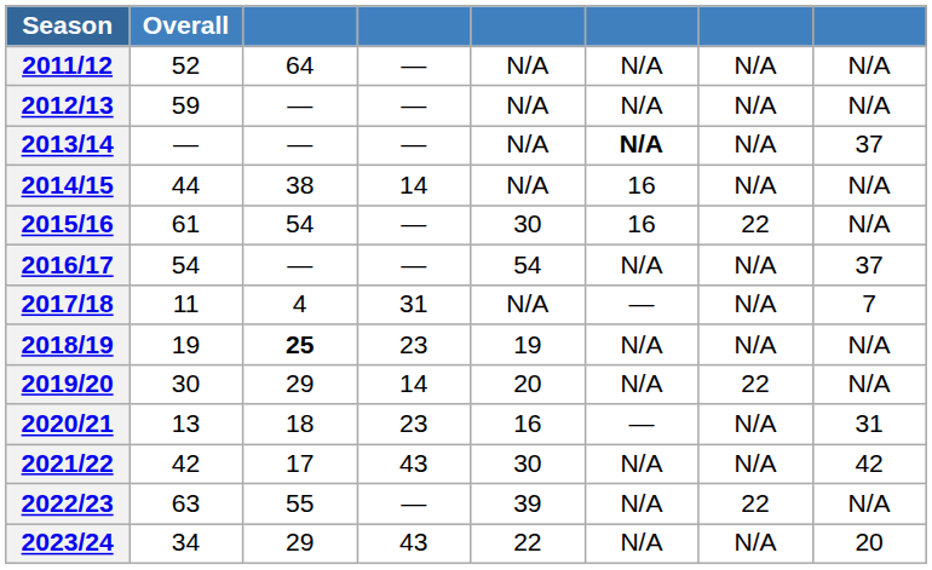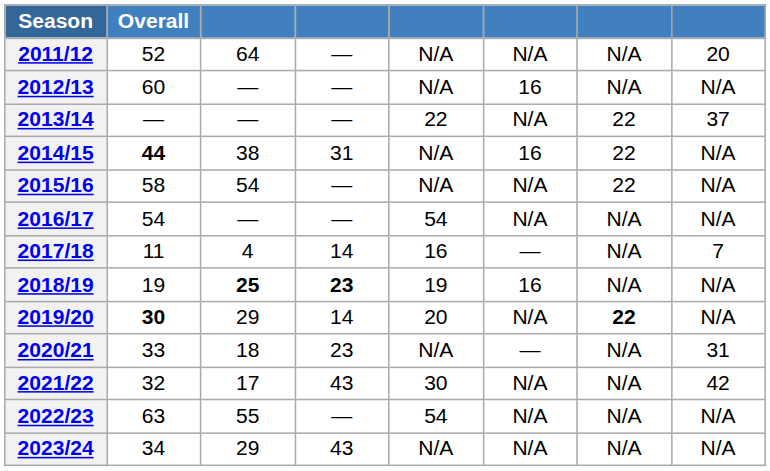2011/12 | column 8: N/A -> 20
2012/13 | Overall: 59 -> 60
2012/13 | column 6: N/A -> 16
2013/14 | column 5: N/A -> 22
2013/14 | column 6: bold -> normal
2013/14 | column 7: N/A -> 22
2014/15 | Overall: normal -> bold
2014/15 | column 4: 14 -> 31
2014/15 | column 7: N/A -> 22
2015/16 | Overall: 61 -> 58
2015/16 | column 5: 30 -> N/A
2015/16 | column 6: 16 -> N/A
2016/17 | column 8: 37 -> N/A
2017/18 | column 4: 31 -> 14
2017/18 | column 5: N/A -> 16
2018/19 | column 4: normal -> bold
2018/19 | column 6: N/A -> 16
2019/20 | Overall: normal -> bold
2019/20 | column 7: normal -> bold
2020/21 | Overall: 13 -> 33
2020/21 | column 5: 16 -> N/A
2021/22 | Overall: 42 -> 32
2022/23 | column 5: 39 -> 54
2022/23 | column 7: 22 -> N/A
2023/24 | column 5: 22 -> N/A
2023/24 | column 8: 20 -> N/A
